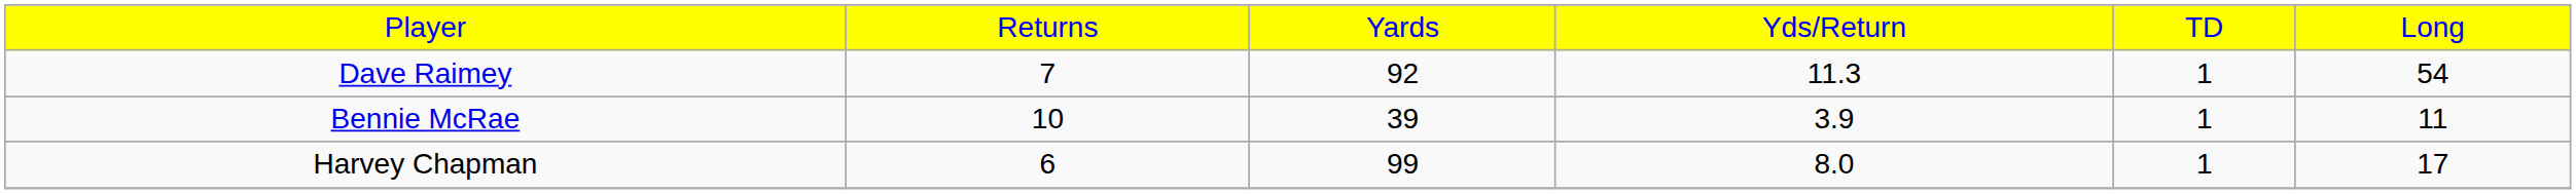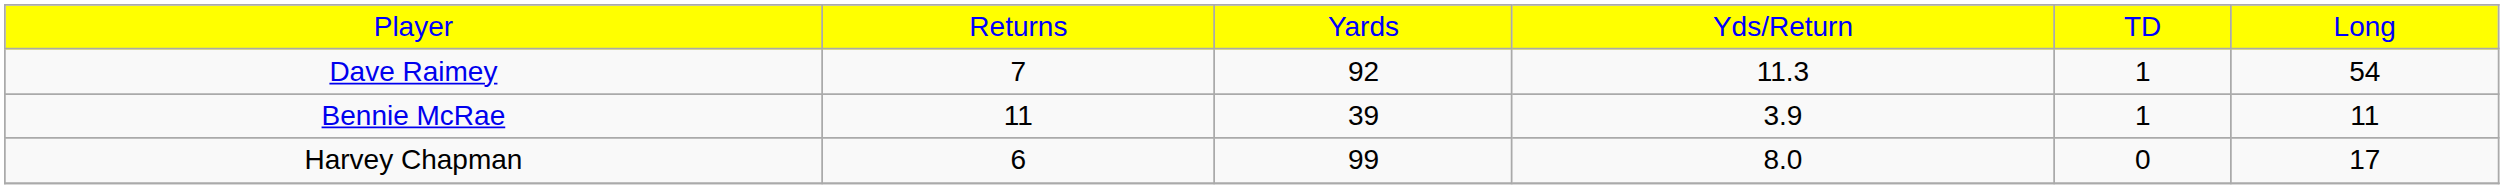Bennie McRae | column 2: 10 -> 11
Harvey Chapman | column 5: 1 -> 0
